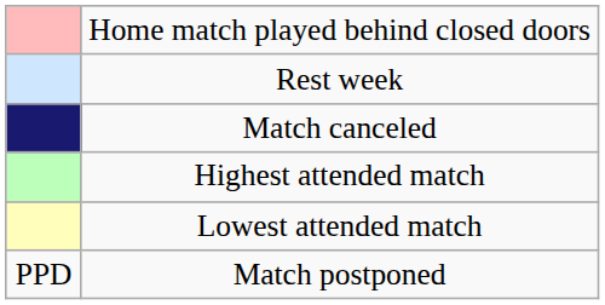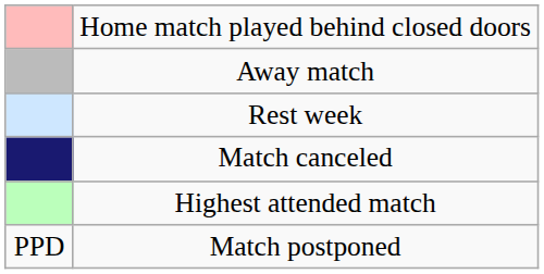+ row: Away match
- row: Lowest attended match
